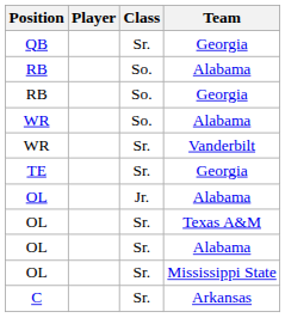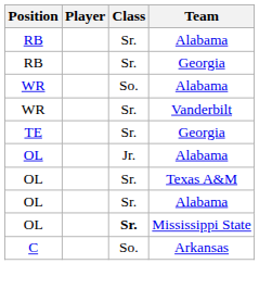- row: QB | Sr. | Georgia
RB / Alabama | Class: So. -> Sr.
RB / Georgia | Class: So. -> Sr.
OL / Mississippi State | Class: normal -> bold
C | Class: Sr. -> So.
